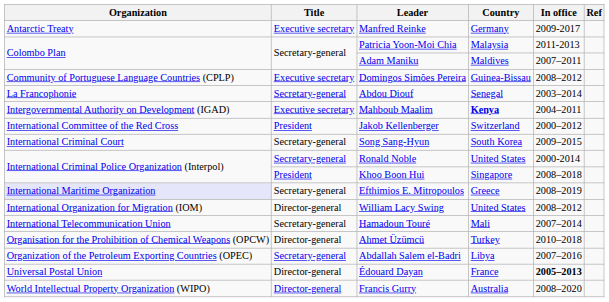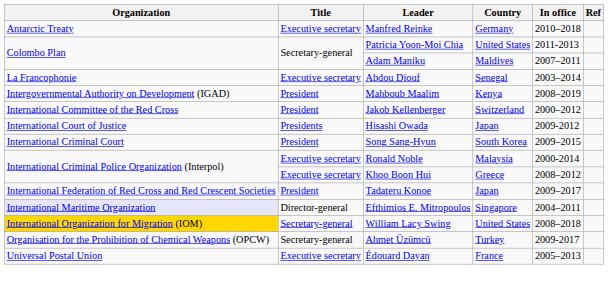Manfred Reinke | In office: 2009-2017 -> 2010–2018
Patricia Yoon-Moi Chia | Country: Malaysia -> United States
- row: Community of Portuguese Language Countries (CPLP) | Executive secretary | Domingos Simões Pereira | Guinea-Bissau | 2008–2012
Abdou Diouf | Title: Secretary-general -> Executive secretary
Mahboub Maalim | Title: Executive secretary -> President
Mahboub Maalim | Country: bold -> normal
Mahboub Maalim | In office: 2004–2011 -> 2008–2019
+ row: International Court of Justice | Presidents | Hisashi Owada | Japan | 2009-2012
Song Sang-Hyun | Title: Secretary-general -> President
Ronald Noble | Title: Secretary-general -> Executive secretary
Ronald Noble | Country: United States -> Malaysia
Khoo Boon Hui | Title: President -> Executive secretary
Khoo Boon Hui | Country: Singapore -> Greece
Khoo Boon Hui | In office: 2008–2018 -> 2008–2012
+ row: International Federation of Red Cross and Red Crescent Societies | President | Tadateru Konoe | Japan | 2009–2017
Efthimios E. Mitropoulos | Title: Secretary-general -> Director-general
Efthimios E. Mitropoulos | Country: Greece -> Singapore
Efthimios E. Mitropoulos | In office: 2008–2019 -> 2004–2011
William Lacy Swing | Organization: no background -> gold background
William Lacy Swing | Title: Director-general -> Secretary-general
William Lacy Swing | In office: 2008–2012 -> 2008–2018
- row: International Telecommunication Union | Secretary-general | Hamadoun Touré | Mali | 2007–2014
Ahmet Üzümcü | Title: Director-general -> Secretary-general
Ahmet Üzümcü | In office: 2010–2018 -> 2009-2017
- row: Organization of the Petroleum Exporting Countries (OPEC) | Secretary-general | Abdallah Salem el-Badri | Libya | 2007–2016
Édouard Dayan | Title: Director-general -> Executive secretary
Édouard Dayan | In office: bold -> normal
- row: World Intellectual Property Organization (WIPO) | Director-general | Francis Gurry | Australia | 2008–2020
